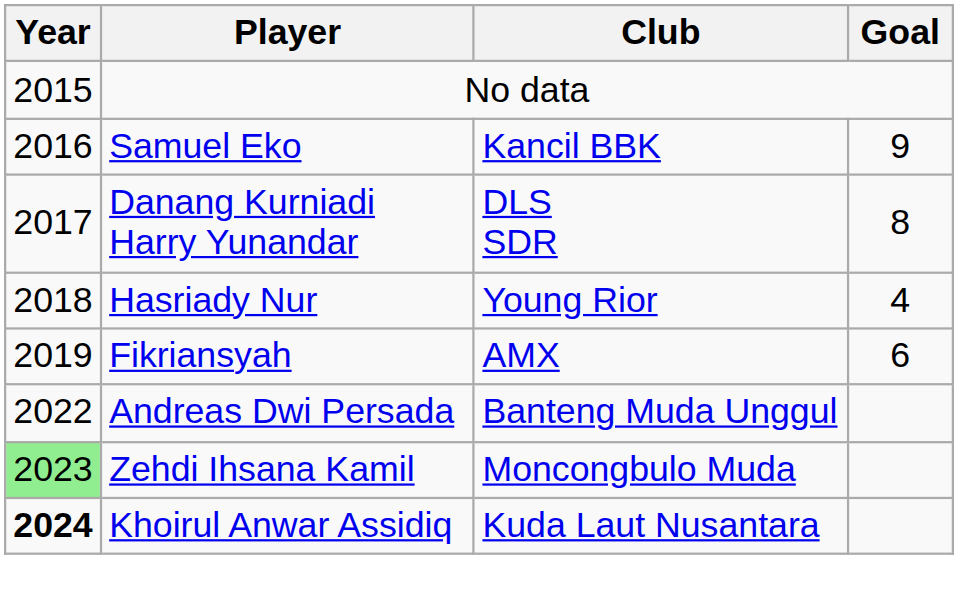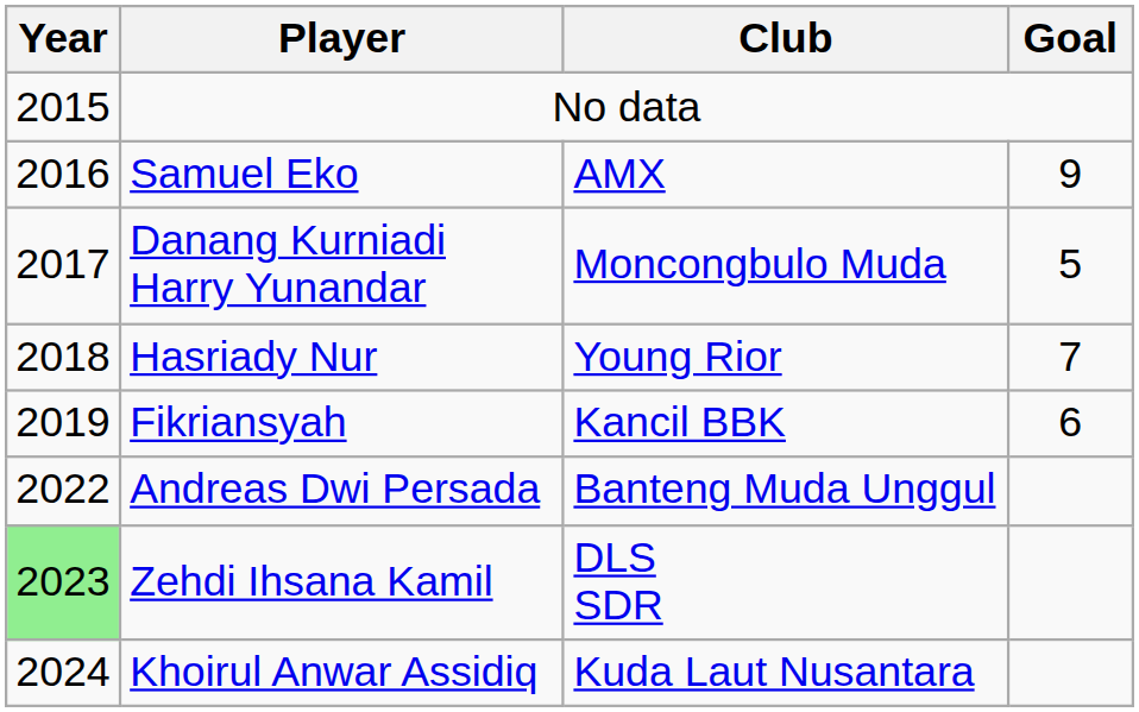Samuel Eko | Club: Kancil BBK -> AMX
Danang Kurniadi Harry Yunandar | Club: DLS SDR -> Moncongbulo Muda
Danang Kurniadi Harry Yunandar | Goal: 8 -> 5
Hasriady Nur | Goal: 4 -> 7
Fikriansyah | Club: AMX -> Kancil BBK
Zehdi Ihsana Kamil | Club: Moncongbulo Muda -> DLS SDR
Khoirul Anwar Assidiq | Year: bold -> normal
